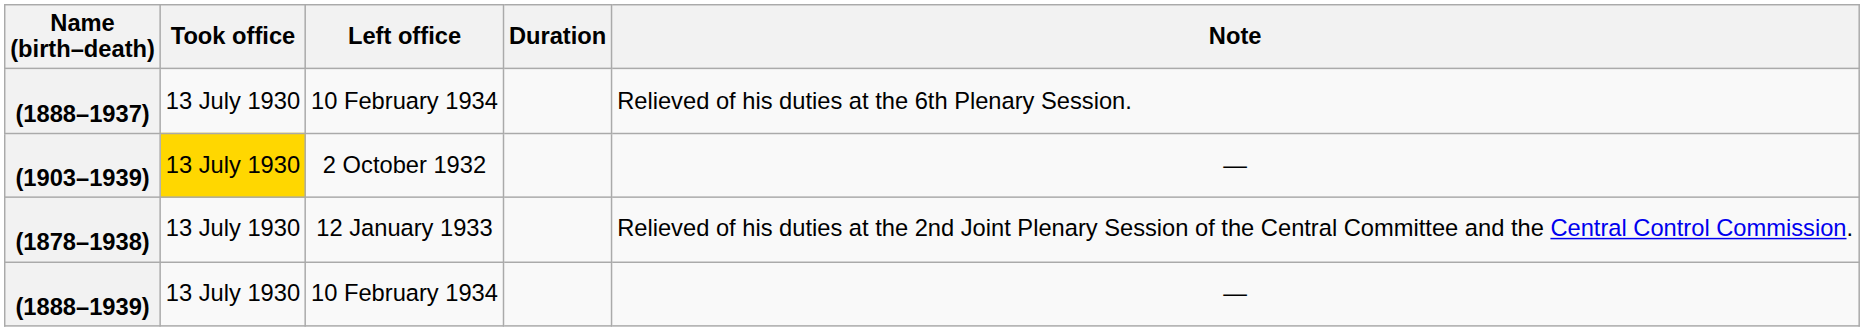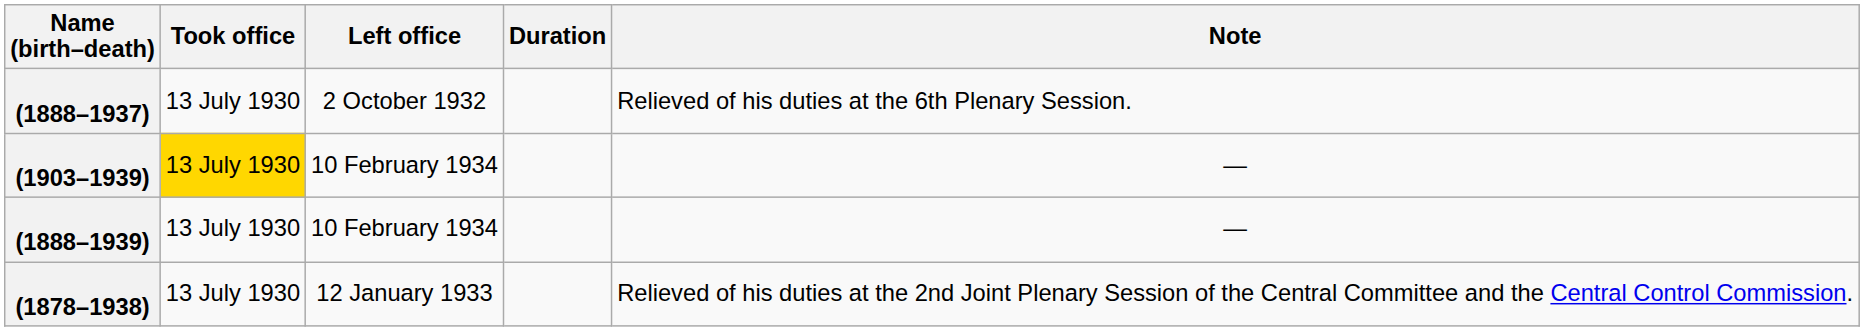(1888–1937) | Left office: 10 February 1934 -> 2 October 1932
(1903–1939) | Left office: 2 October 1932 -> 10 February 1934
rows swapped: (1878–1938) <-> (1888–1939)
